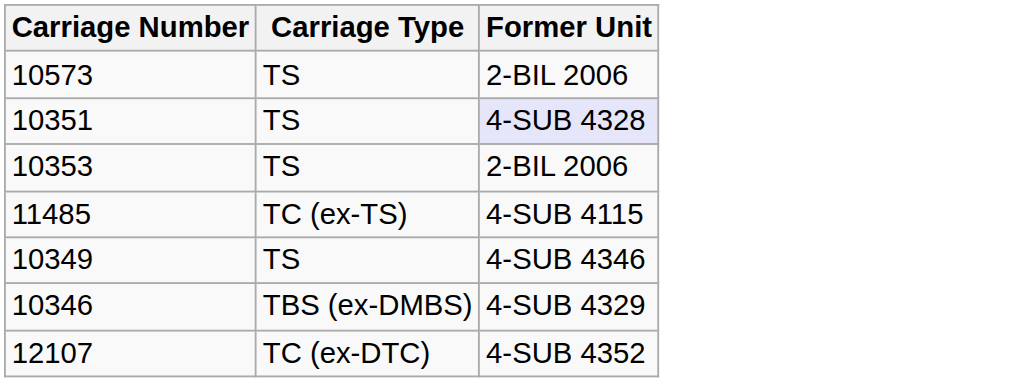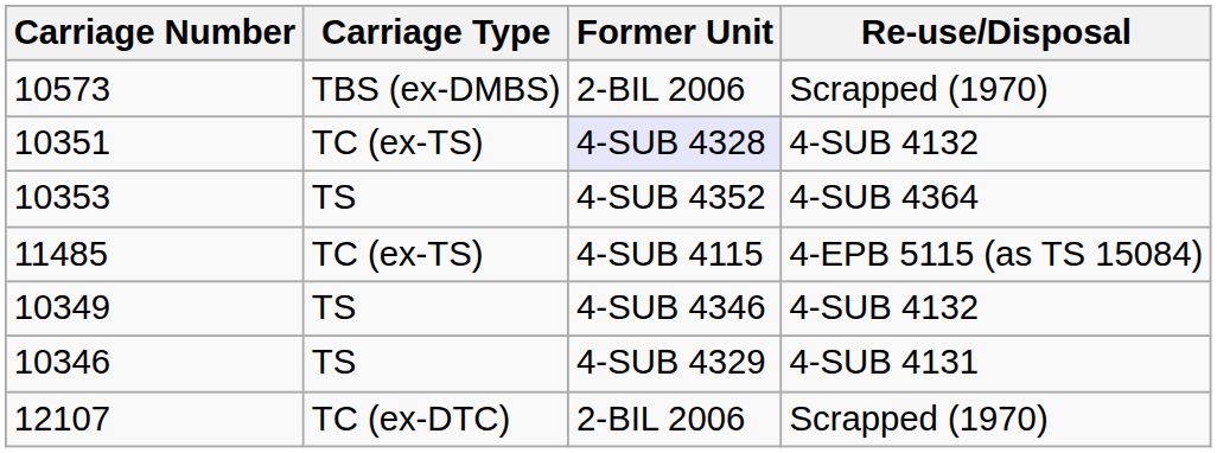+ column: Re-use/Disposal | Scrapped (1970) | 4-SUB 4132 | 4-SUB 4364 | 4-EPB 5115 (as TS 15084) | 4-SUB 4132 | 4-SUB 4131 | Scrapped (1970)
10573 | Carriage Type: TS -> TBS (ex-DMBS)
10351 | Carriage Type: TS -> TC (ex-TS)
10353 | Former Unit: 2-BIL 2006 -> 4-SUB 4352
10346 | Carriage Type: TBS (ex-DMBS) -> TS
12107 | Former Unit: 4-SUB 4352 -> 2-BIL 2006
